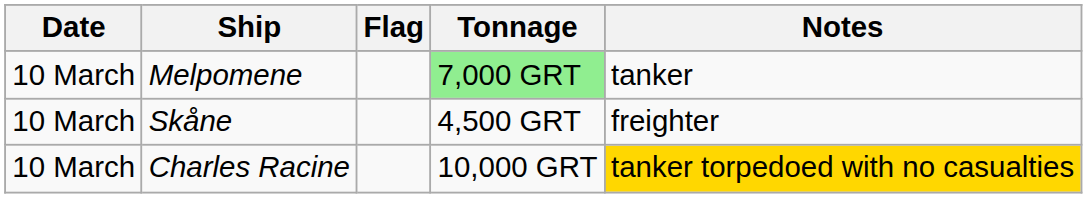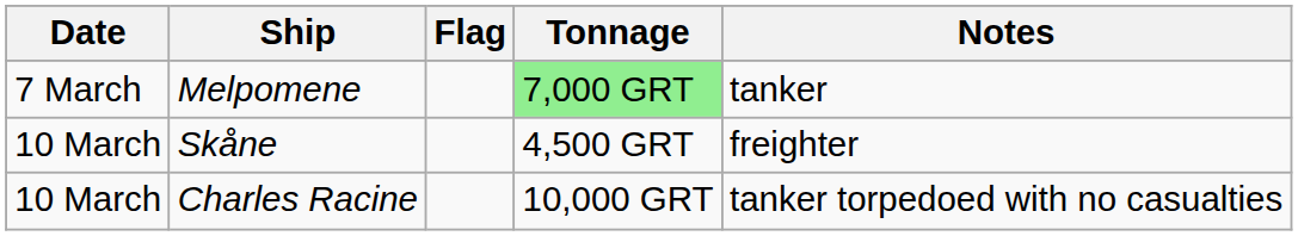Melpomene | Date: 10 March -> 7 March
Charles Racine | Notes: gold background -> no background
